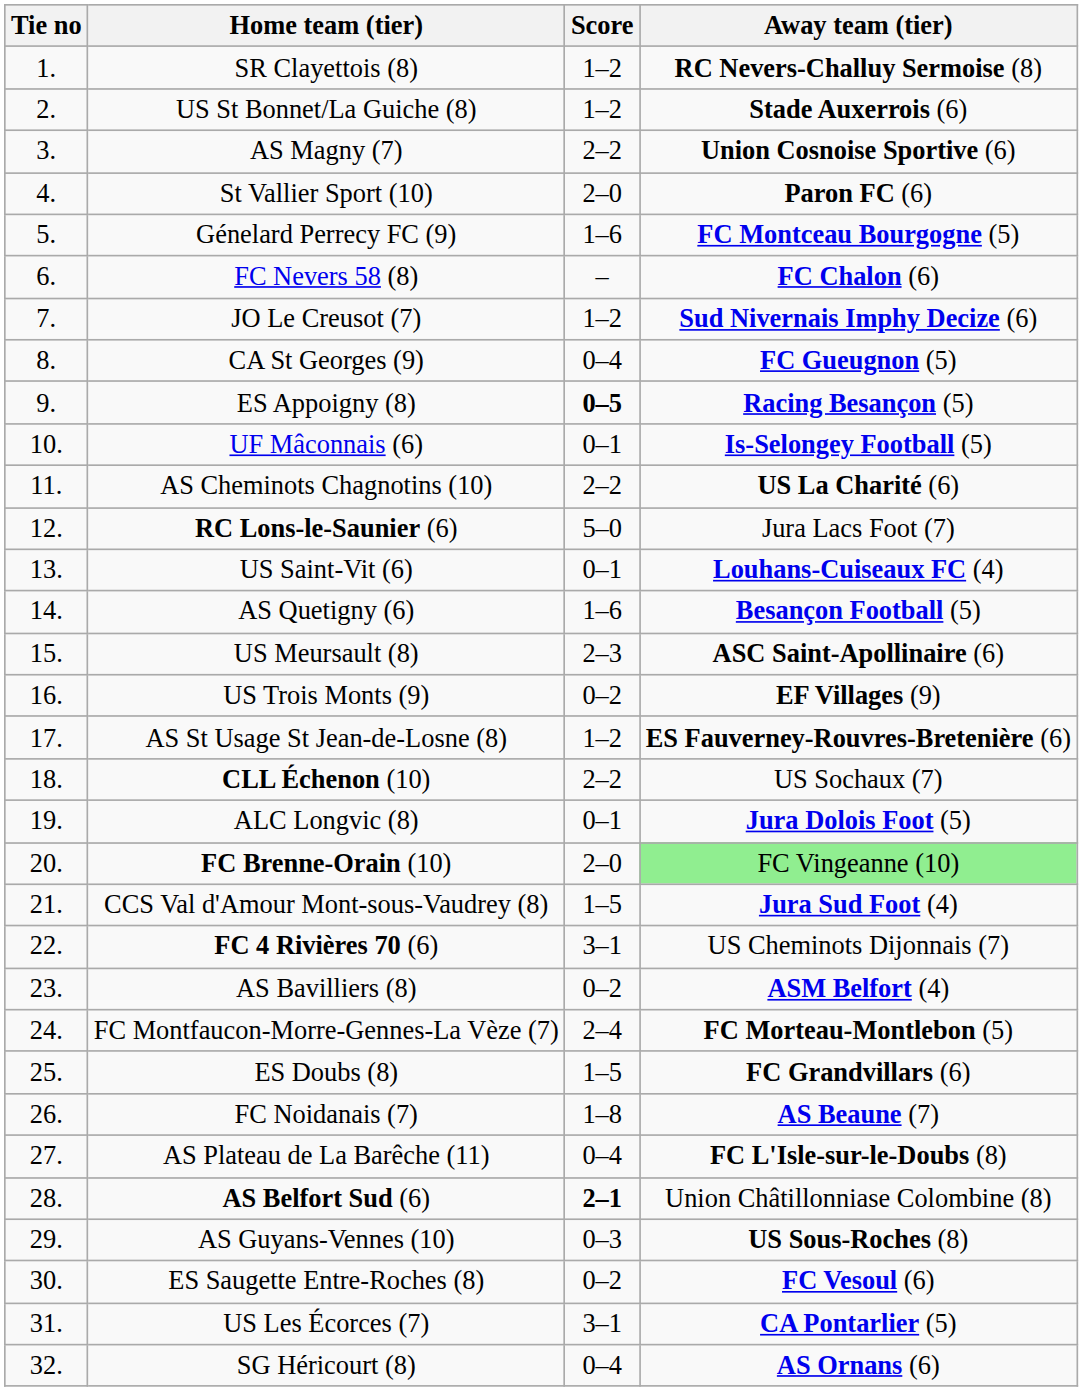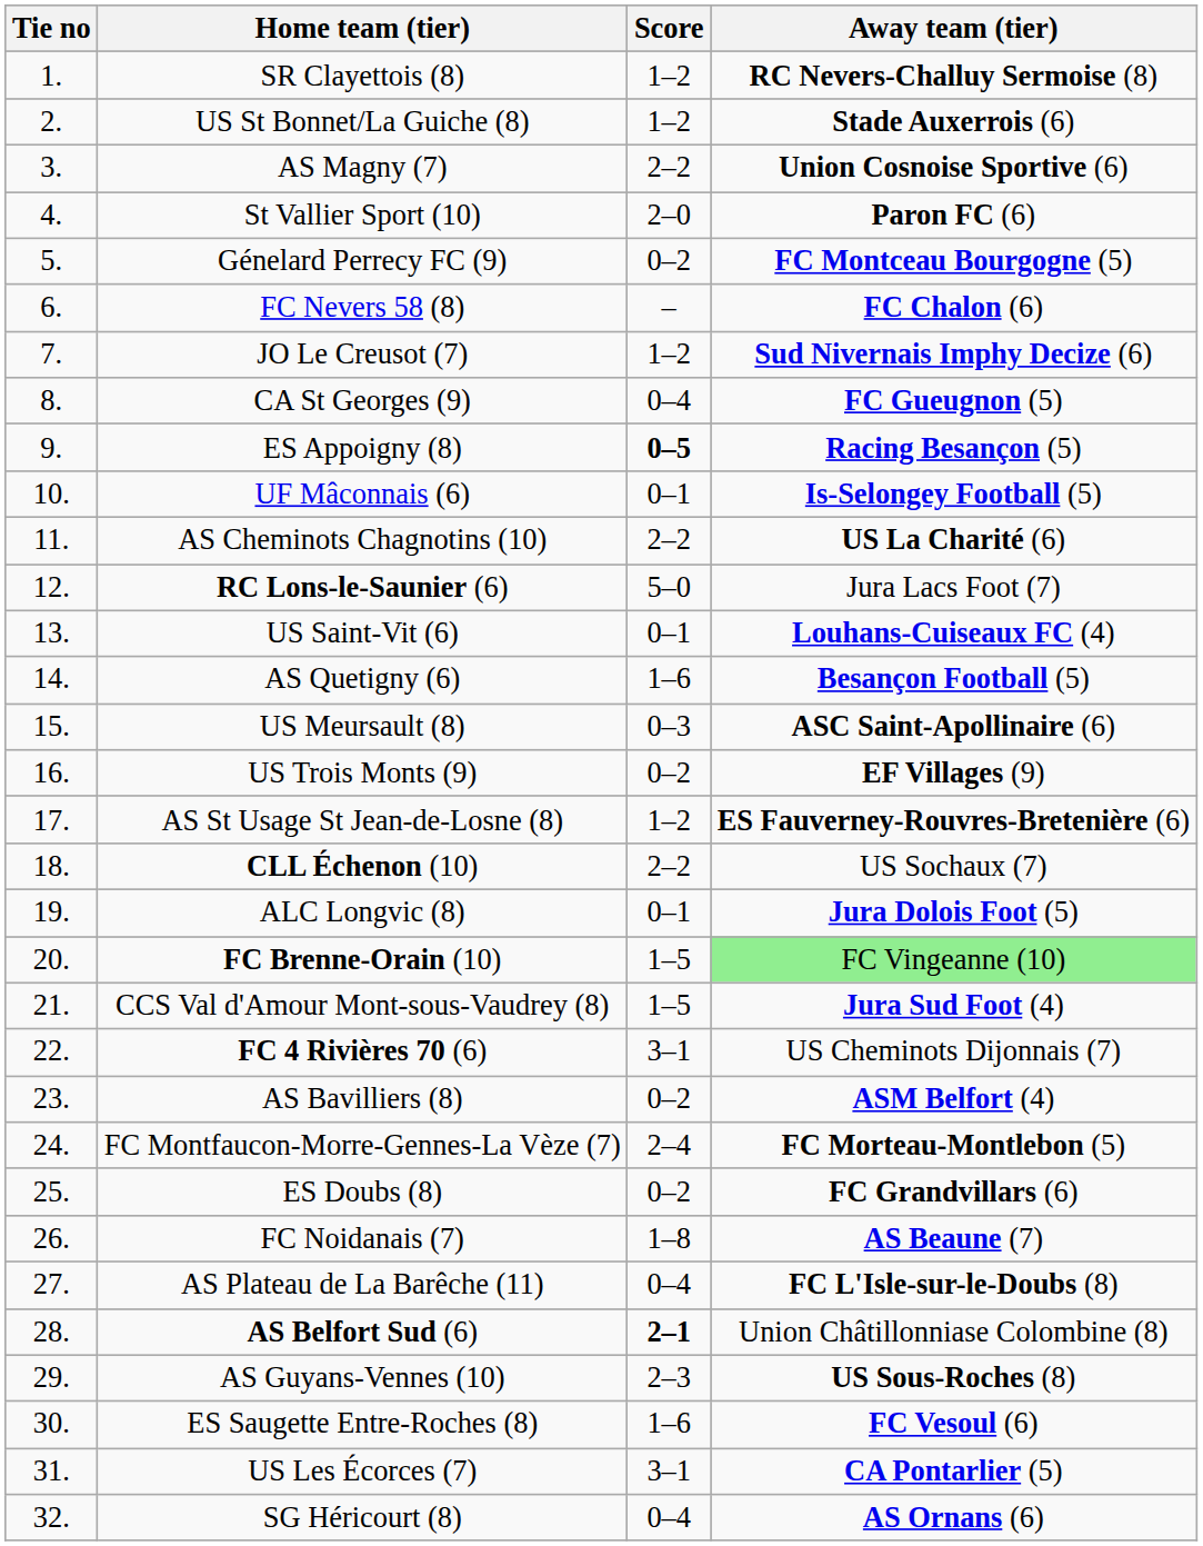Génelard Perrecy FC (9) | Score: 1–6 -> 0–2
US Meursault (8) | Score: 2–3 -> 0–3
FC Brenne-Orain (10) | Score: 2–0 -> 1–5
ES Doubs (8) | Score: 1–5 -> 0–2
AS Guyans-Vennes (10) | Score: 0–3 -> 2–3
ES Saugette Entre-Roches (8) | Score: 0–2 -> 1–6
